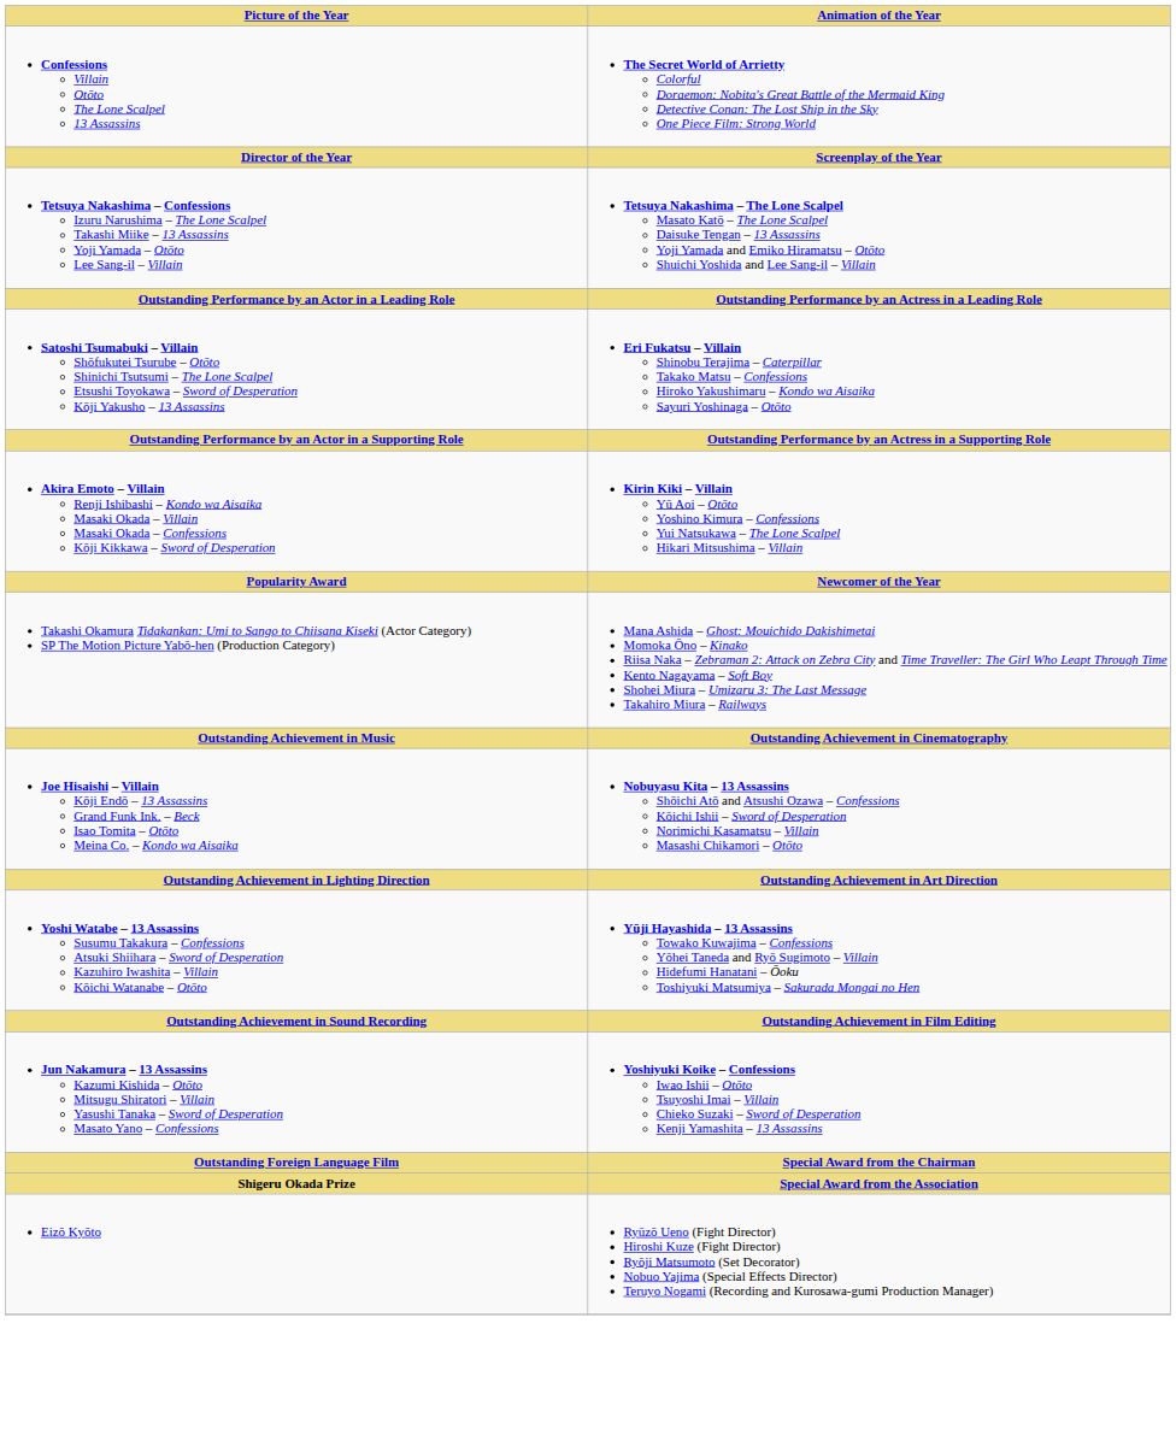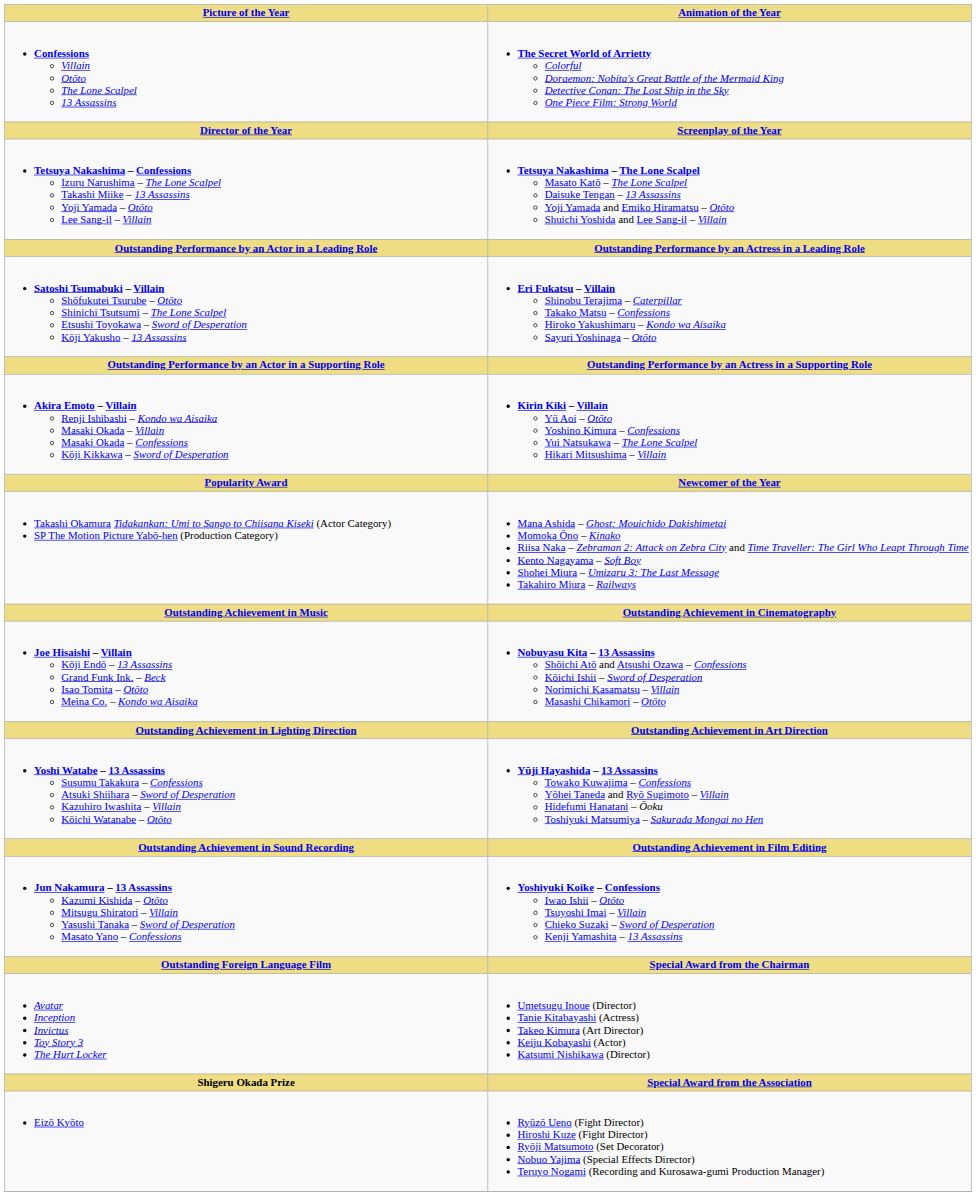+ row: Avatar Inception Invictus Toy Story 3 The Hurt Locker | Umetsugu Inoue (Director) Tanie Kitabayashi (Actress) Takeo Kimura (Art Director) Keiju Kobayashi (Actor) Katsumi Nishikawa (Director)
